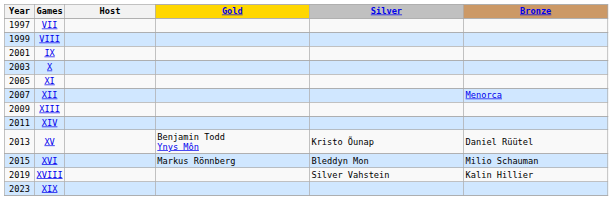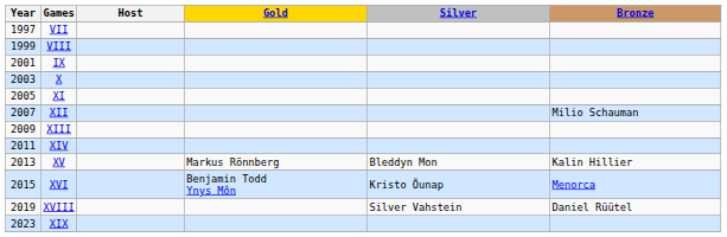XII | Bronze: Menorca -> Milio Schauman
XV | Gold: Benjamin Todd Ynys Môn -> Markus Rönnberg
XV | Silver: Kristo Õunap -> Bleddyn Mon
XV | Bronze: Daniel Rüütel -> Kalin Hillier
XVI | Gold: Markus Rönnberg -> Benjamin Todd Ynys Môn
XVI | Silver: Bleddyn Mon -> Kristo Õunap
XVI | Bronze: Milio Schauman -> Menorca
XVIII | Bronze: Kalin Hillier -> Daniel Rüütel
